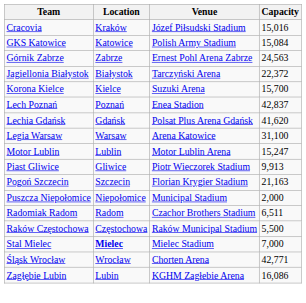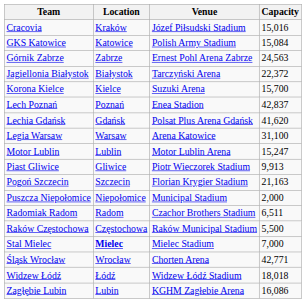+ row: Widzew Łódź | Łódź | Widzew Łódź Stadium | 18,018
